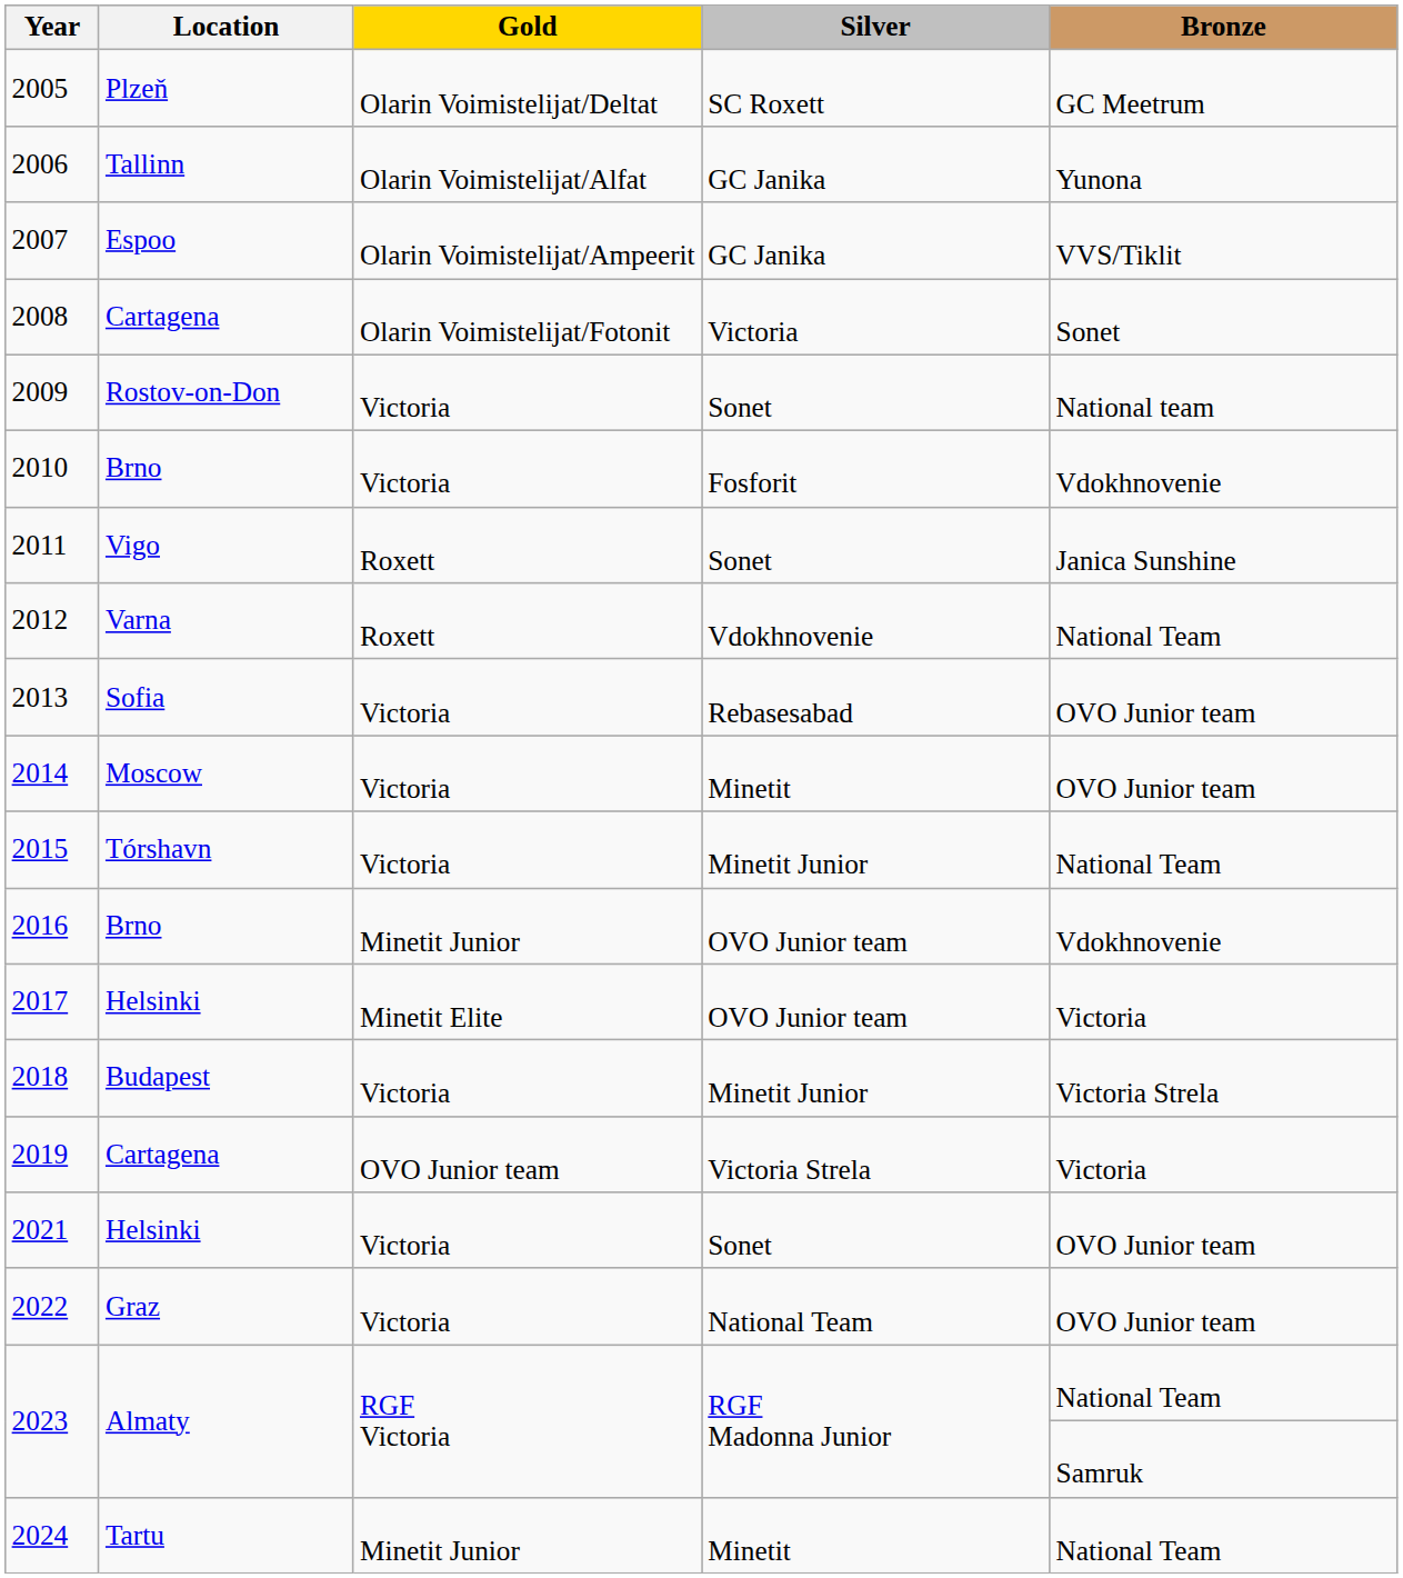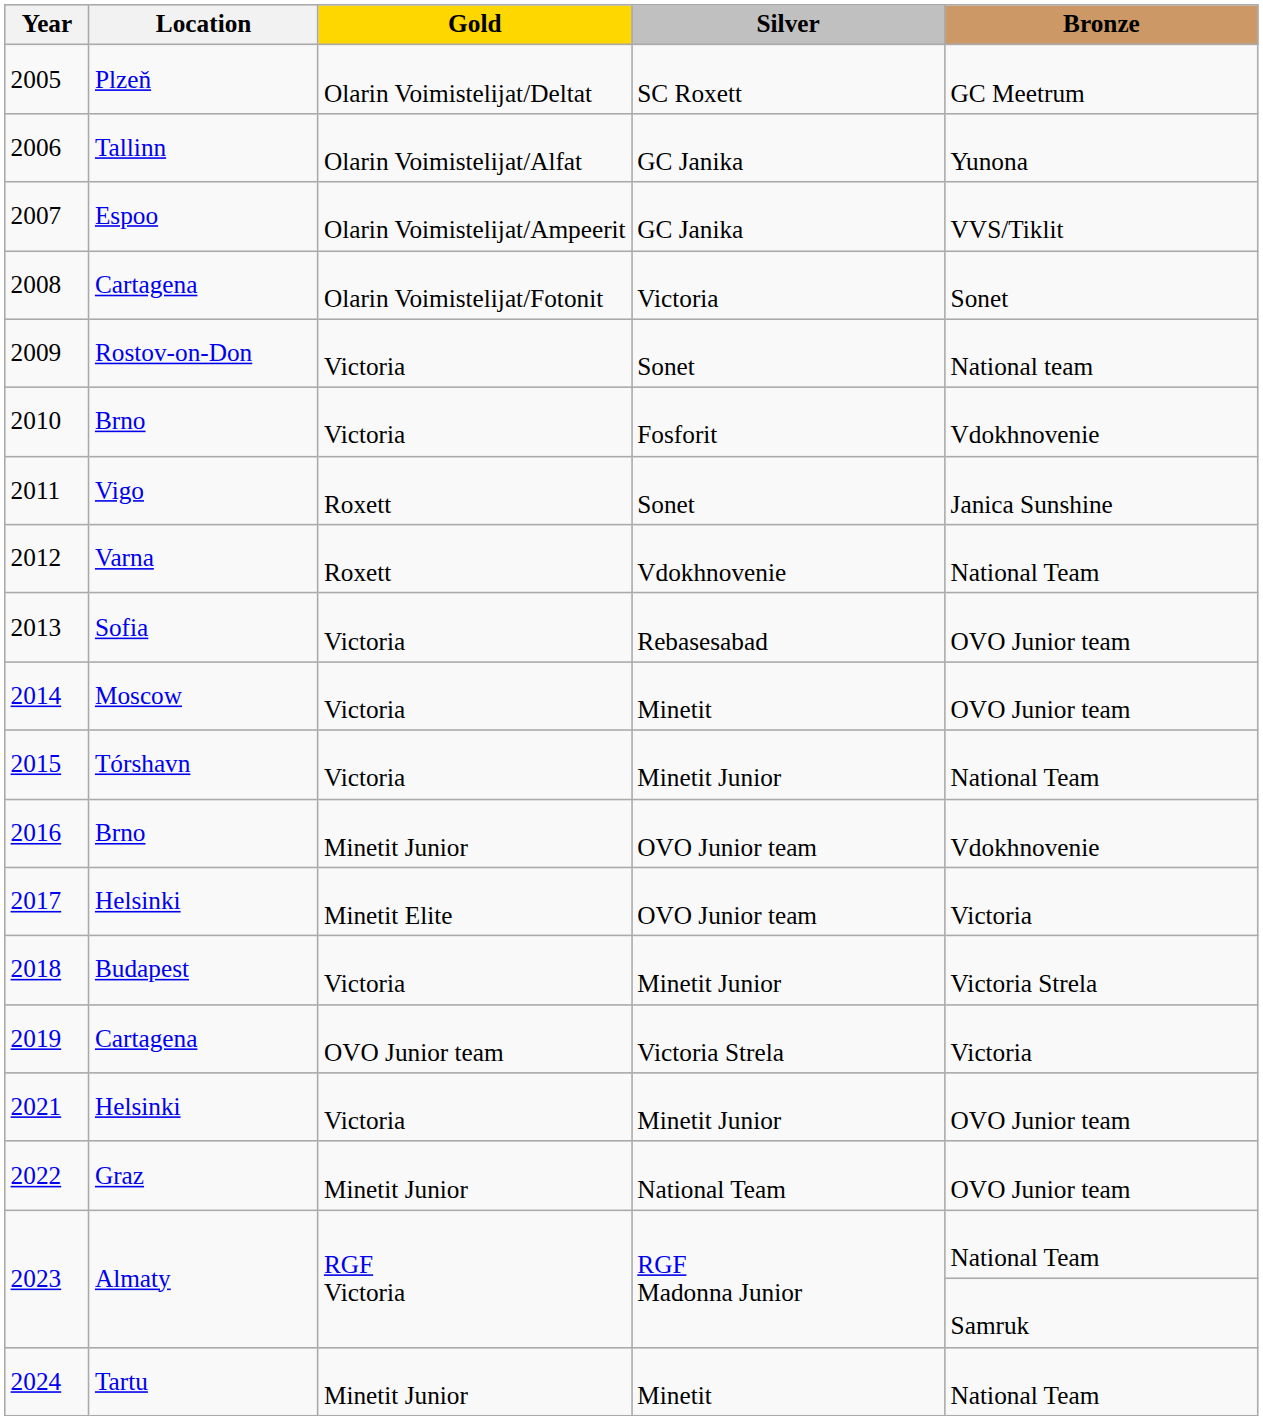2021 | Silver: Sonet -> Minetit Junior
2022 | Gold: Victoria -> Minetit Junior
